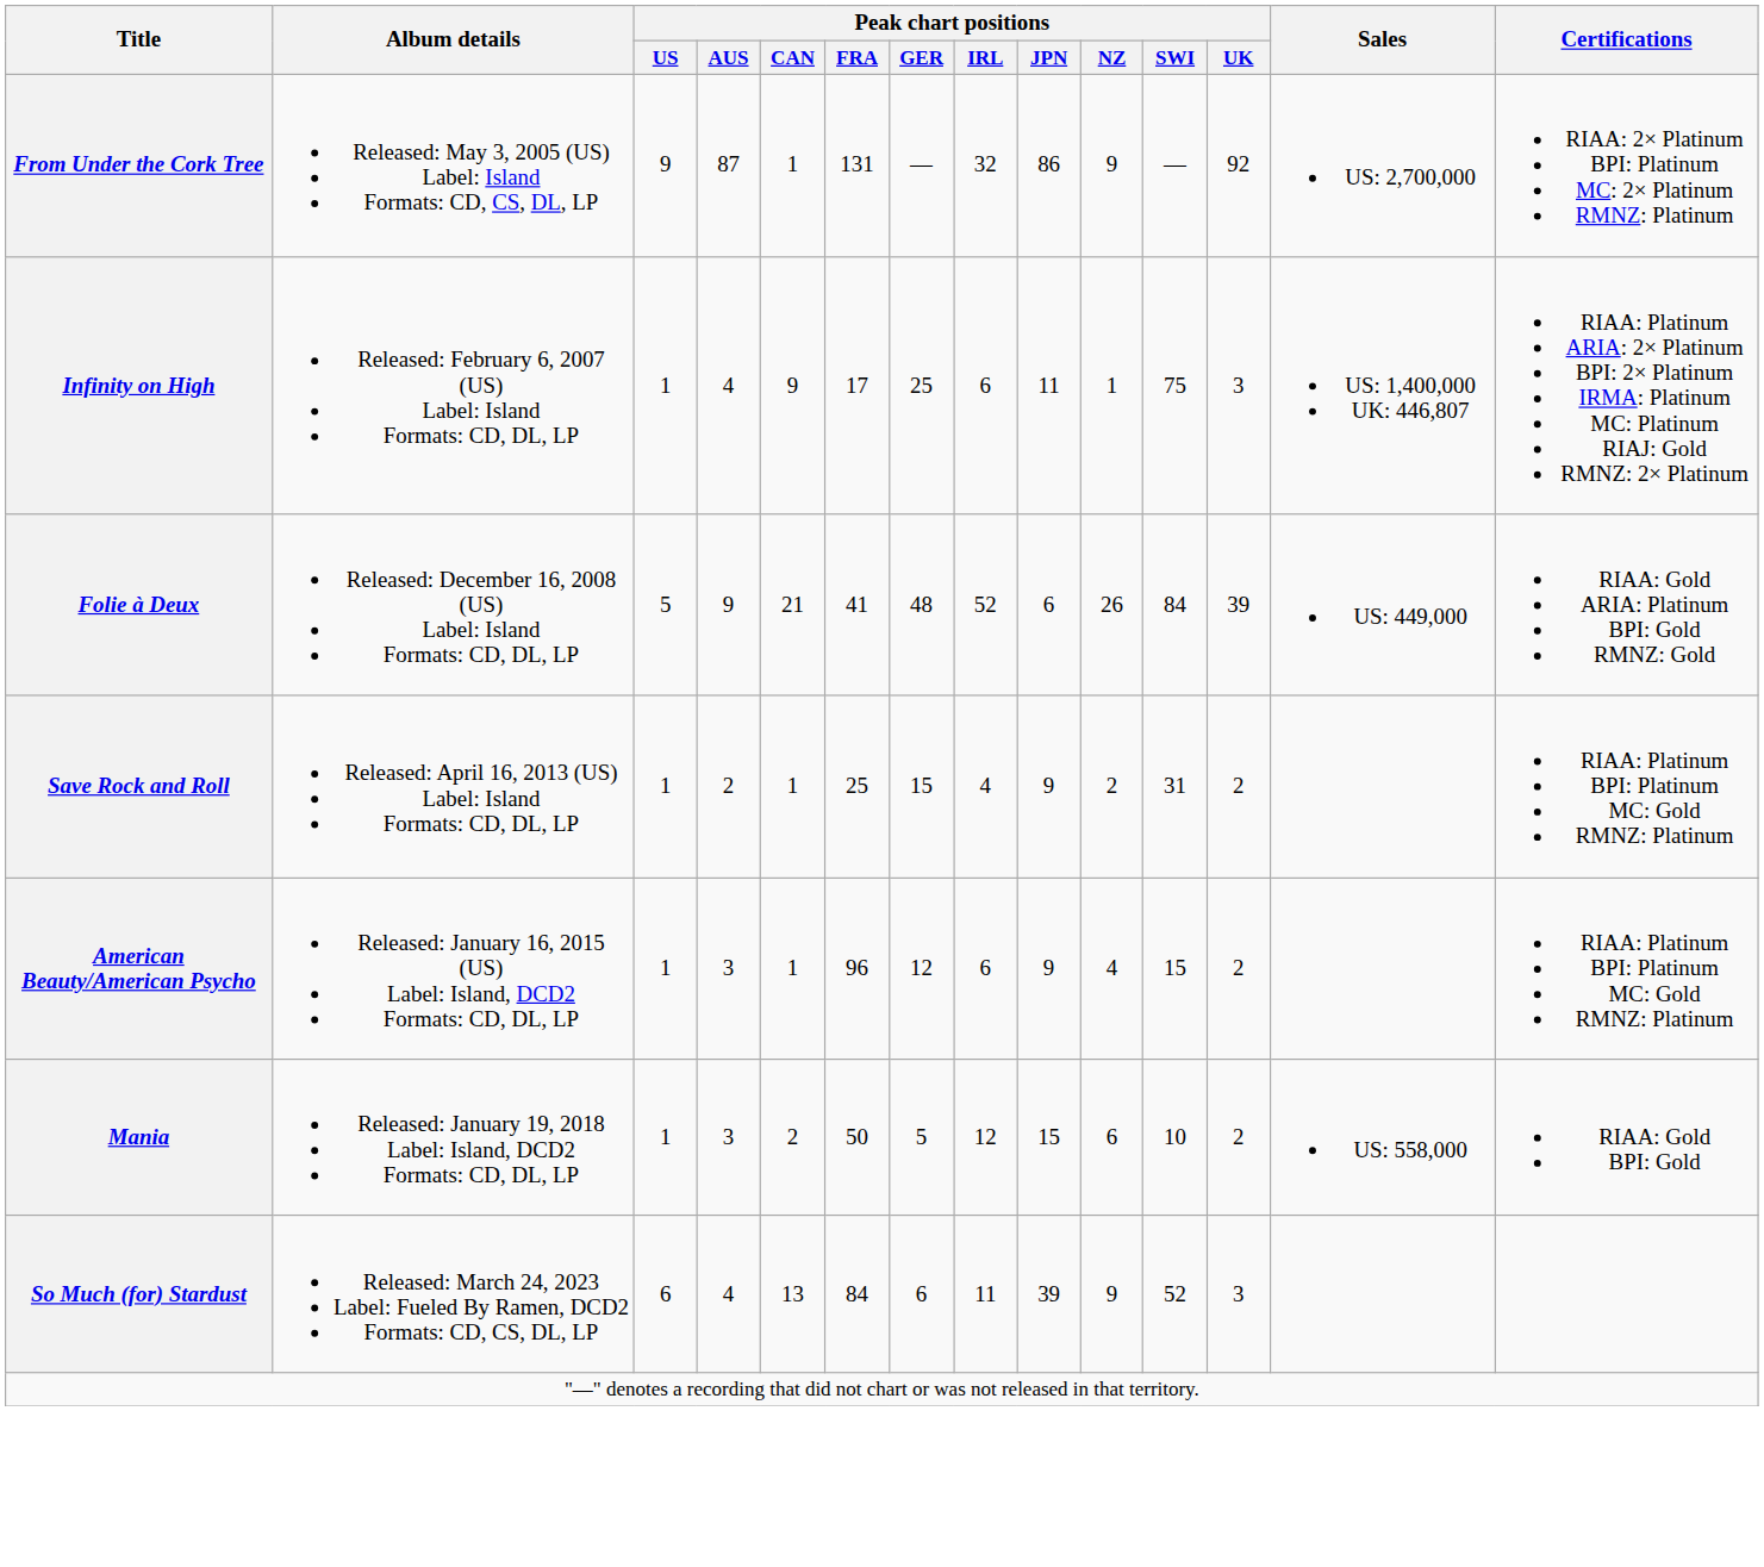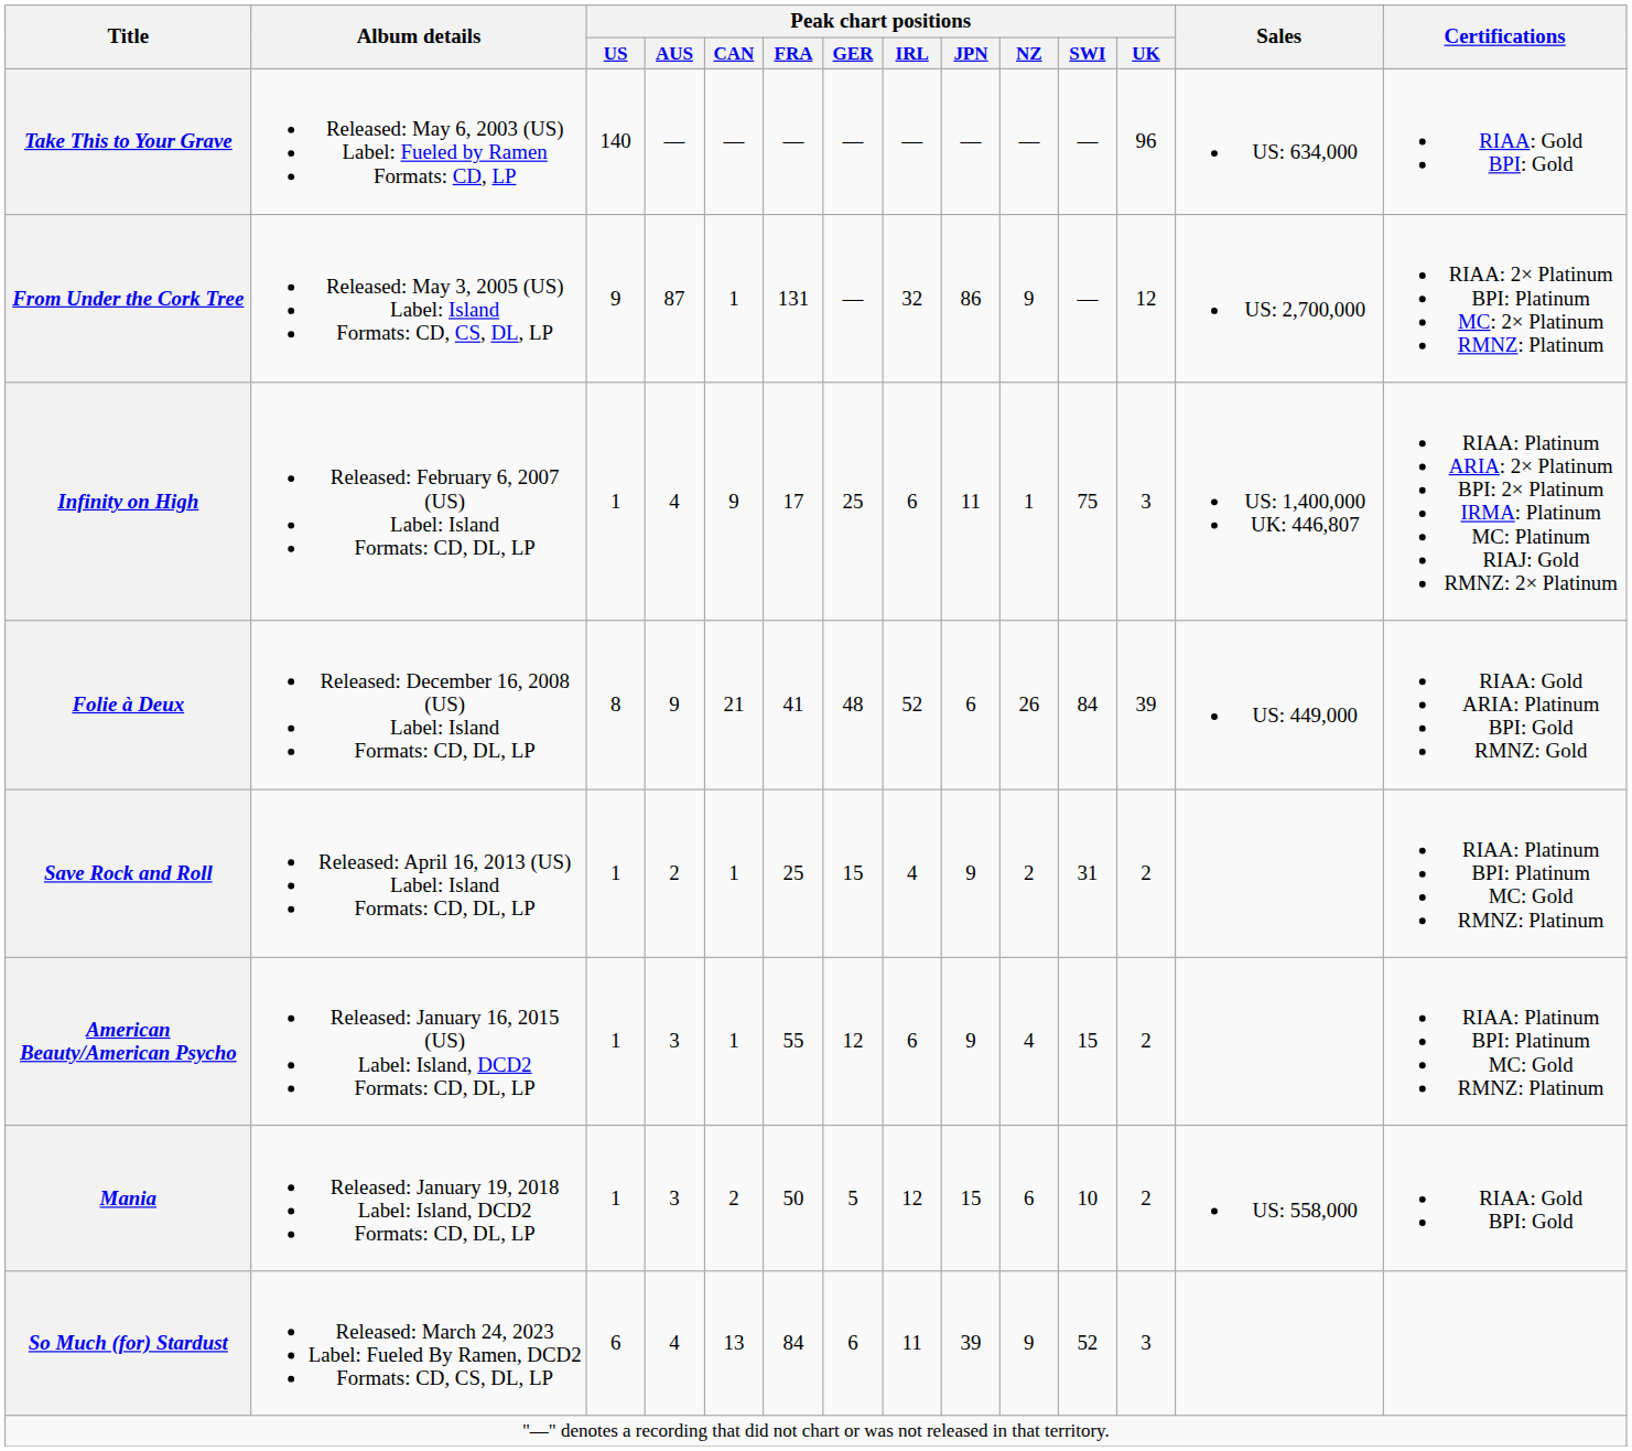+ row: Take This to Your Grave | Released: May 6, 2003 (US) Label: Fueled by Ramen Formats: CD, LP | 140 | — | — | — | — | — | — | — | — | 96 | US: 634,000 | RIAA: Gold BPI: Gold
From Under the Cork Tree | Peak chart positions / UK: 92 -> 12
Folie à Deux | Peak chart positions / US: 5 -> 8
American Beauty/American Psycho | Peak chart positions / FRA: 96 -> 55
